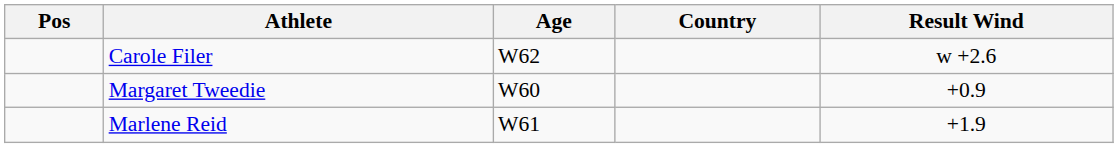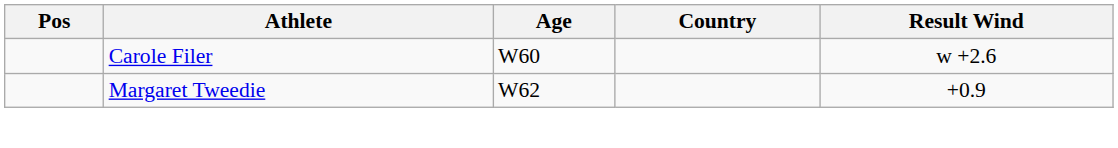Carole Filer | Age: W62 -> W60
Margaret Tweedie | Age: W60 -> W62
- row: Marlene Reid | W61 | +1.9
